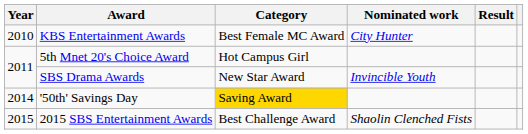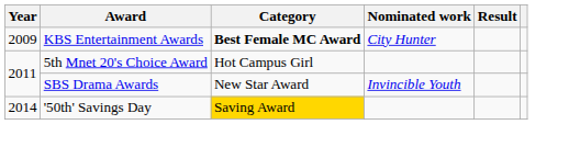KBS Entertainment Awards | Year: 2010 -> 2009
KBS Entertainment Awards | Category: normal -> bold
- row: 2015 | 2015 SBS Entertainment Awards | Best Challenge Award | Shaolin Clenched Fists
